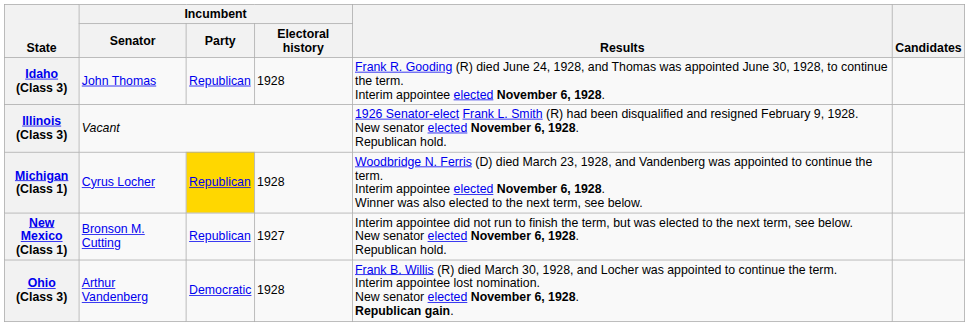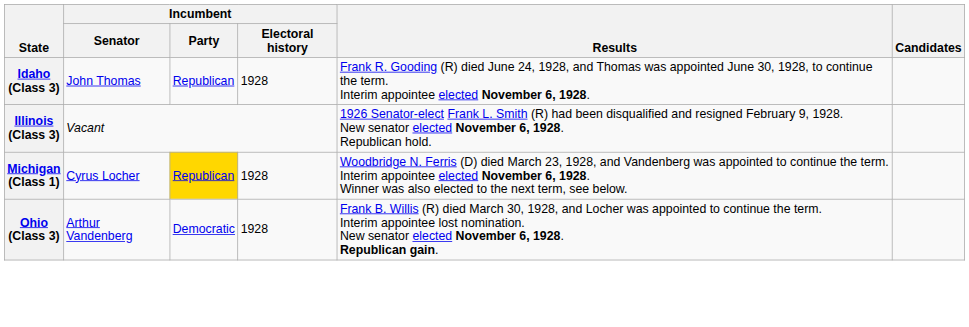- row: New Mexico (Class 1) | Bronson M. Cutting | Republican | 1927 | Interim appointee did not run to finish the term, but was elected to the next term, see below. New senator elected November 6, 1928. Republican hold.
